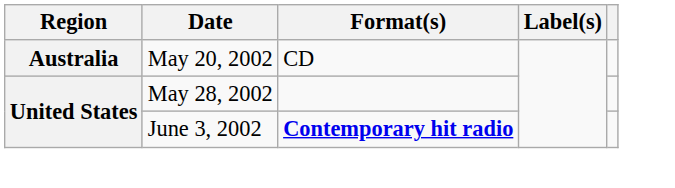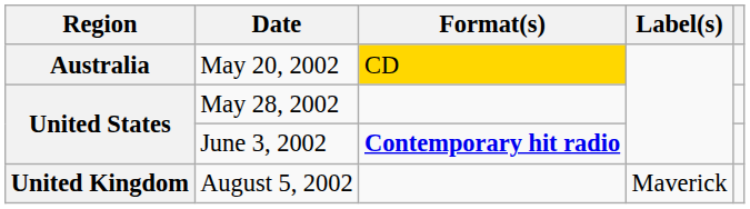May 20, 2002 | Format(s): no background -> gold background
+ row: United Kingdom | August 5, 2002 | Maverick
